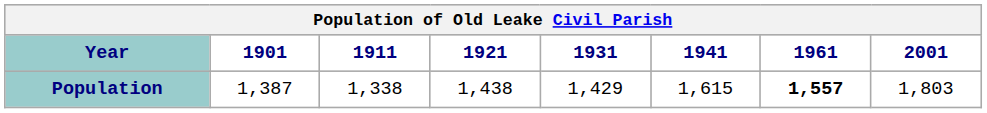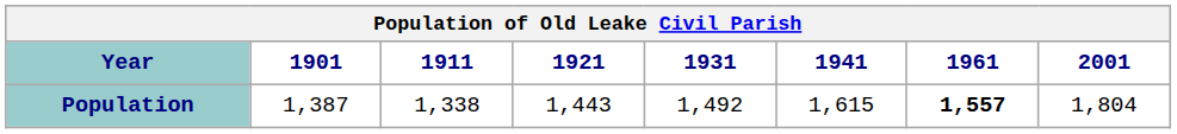Population | 1921: 1,438 -> 1,443
Population | 1931: 1,429 -> 1,492
Population | 2001: 1,803 -> 1,804
